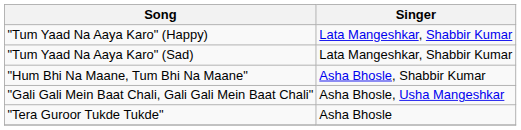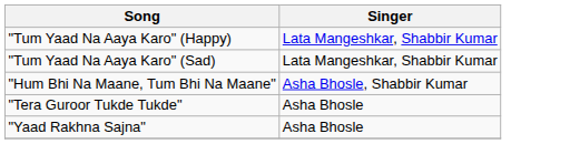- row: "Gali Gali Mein Baat Chali, Gali Gali Mein Baat Chali" | Asha Bhosle, Usha Mangeshkar
+ row: "Yaad Rakhna Sajna" | Asha Bhosle
